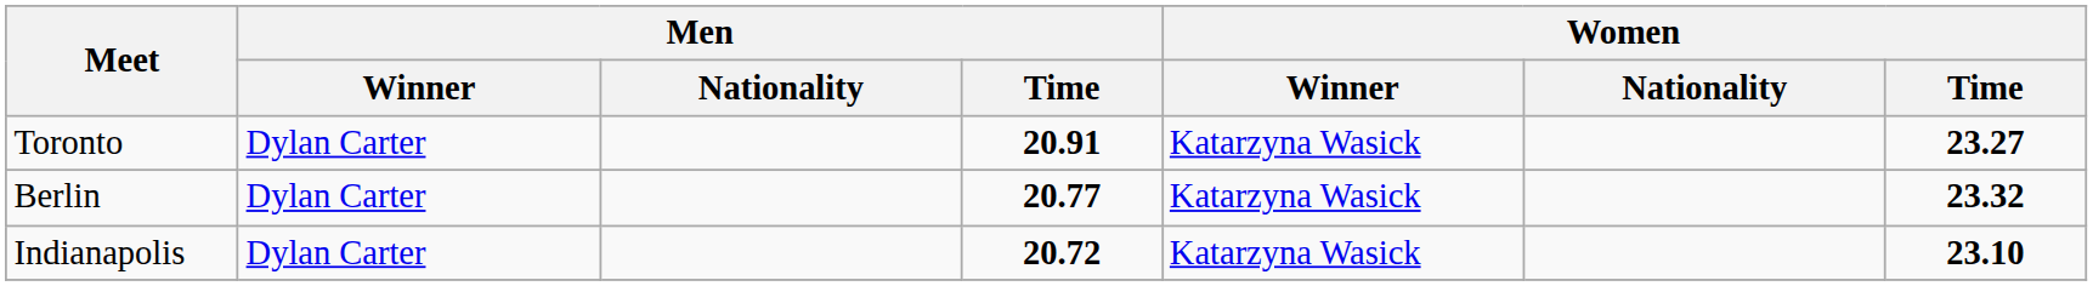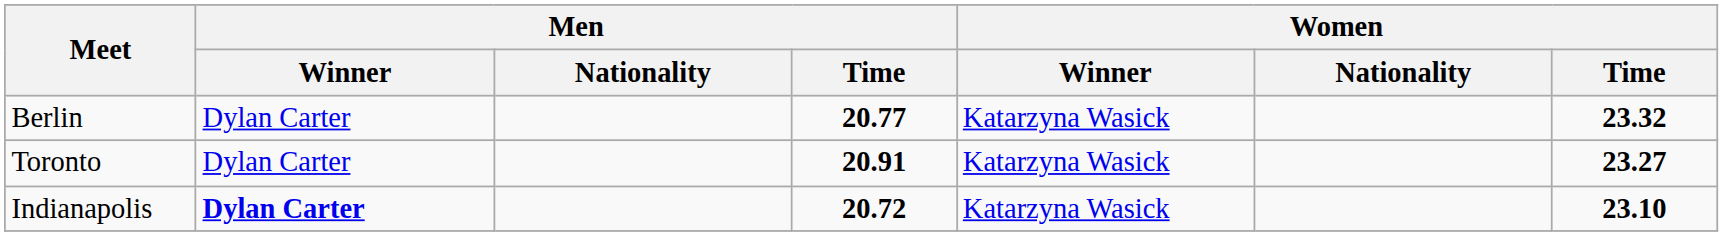rows swapped: Berlin <-> Toronto
Indianapolis | Men / Winner: normal -> bold
